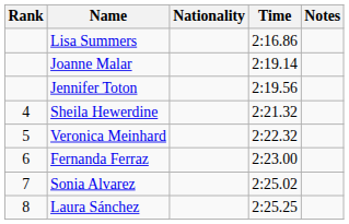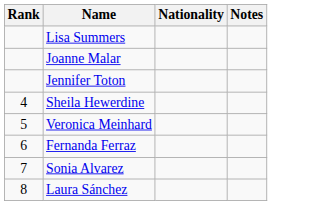- column: Time | 2:16.86 | 2:19.14 | 2:19.56 | 2:21.32 | 2:22.32 | 2:23.00 | 2:25.02 | 2:25.25
